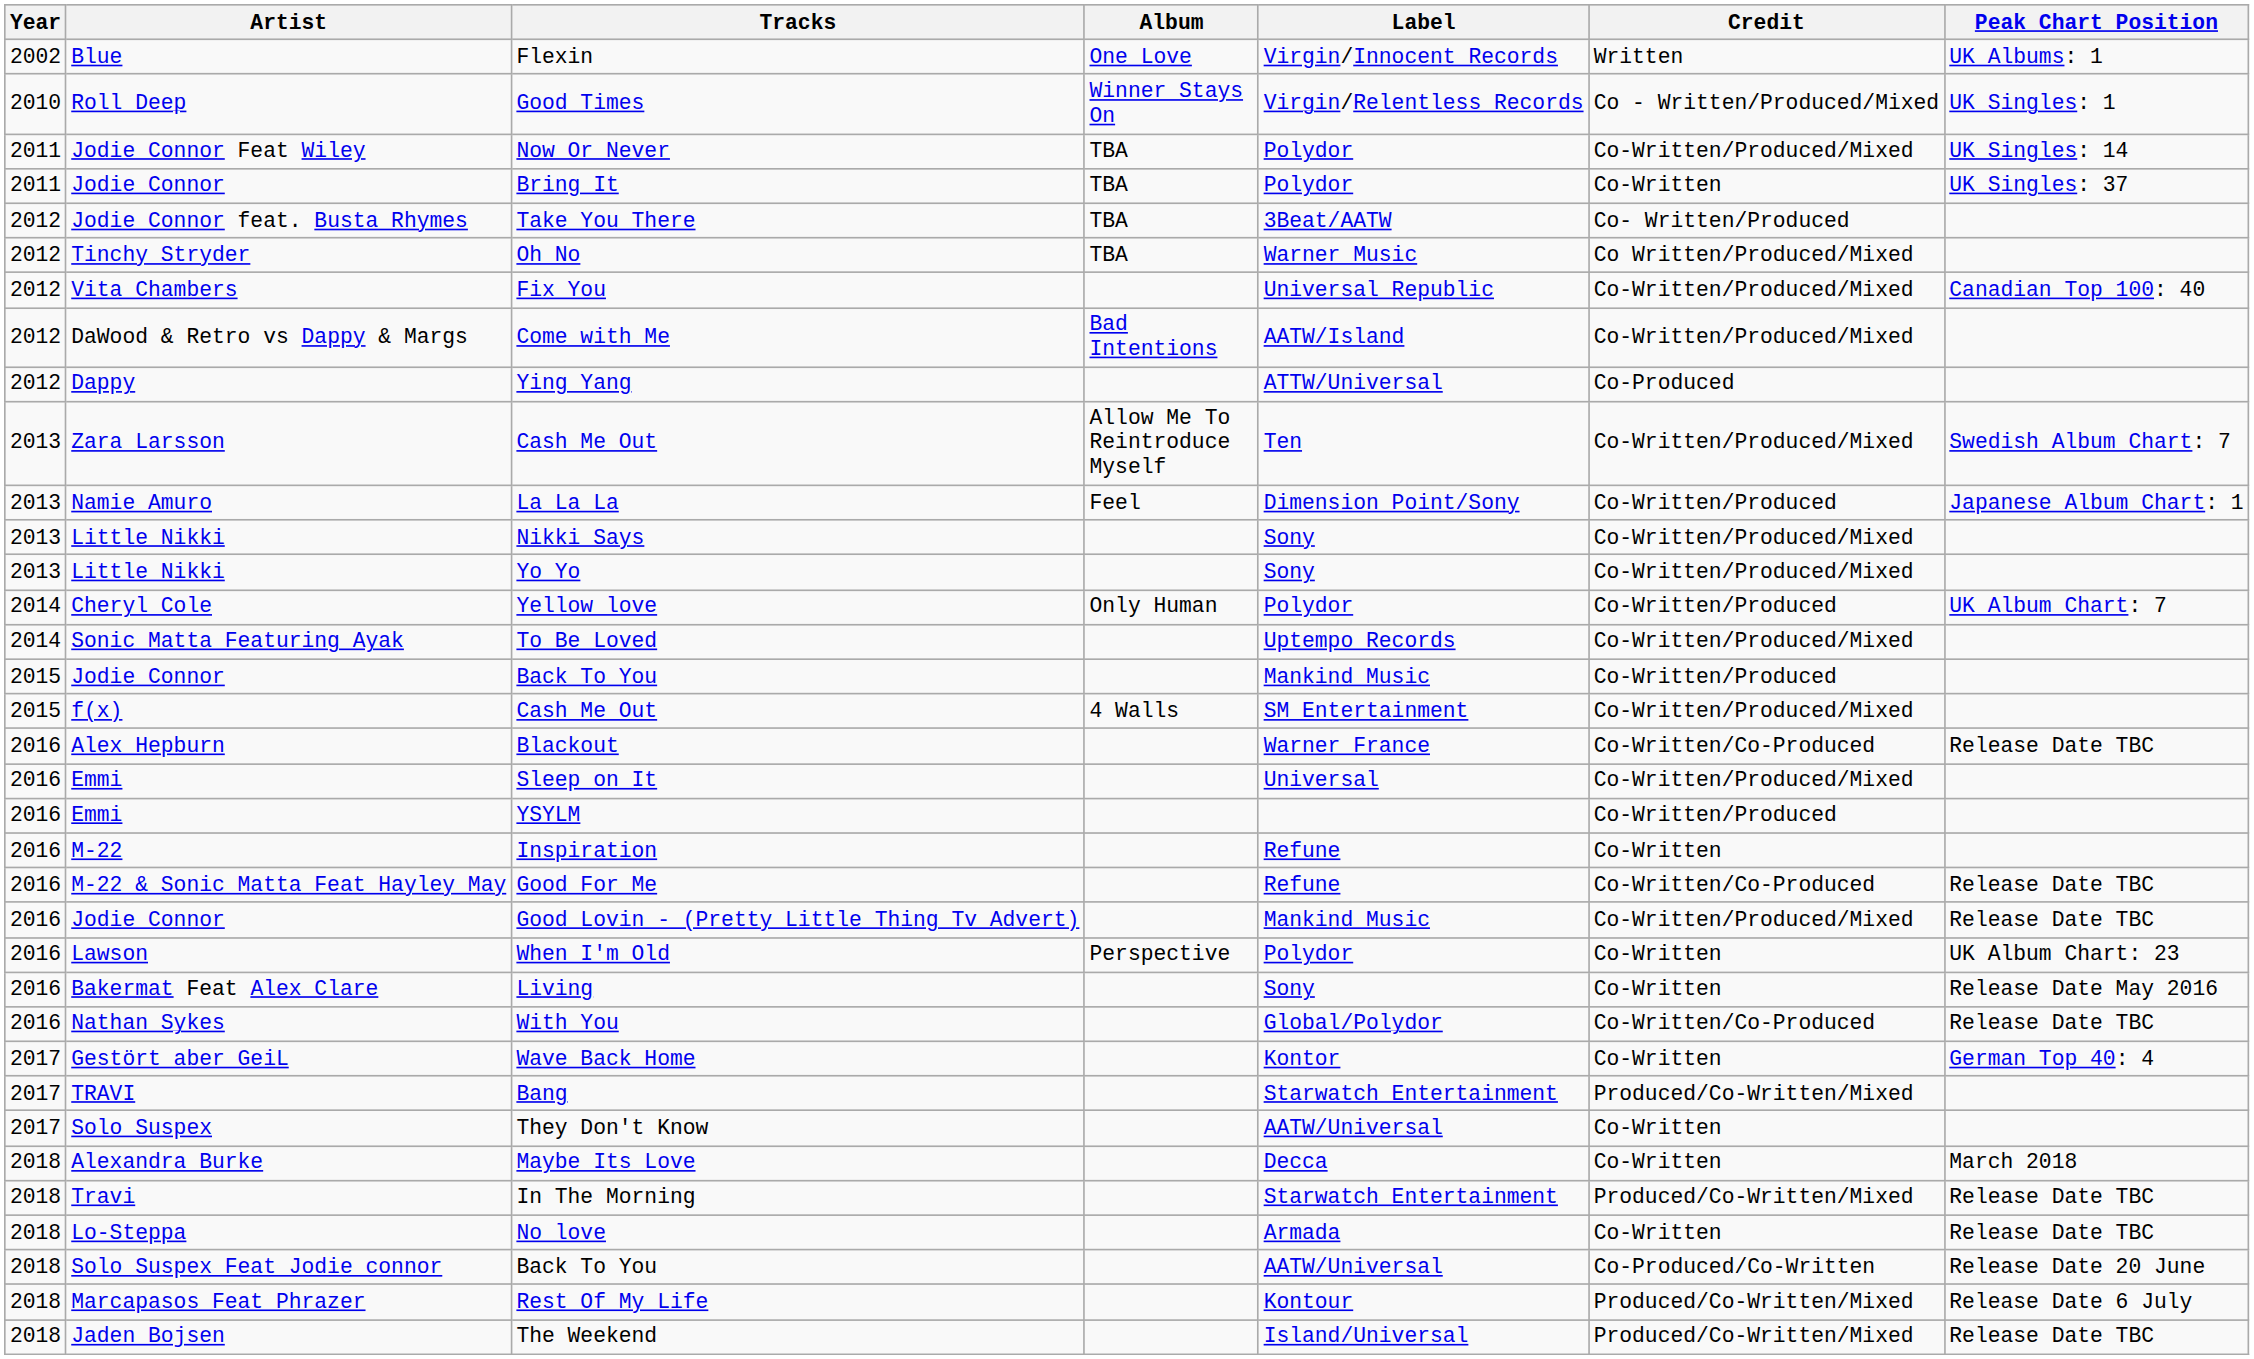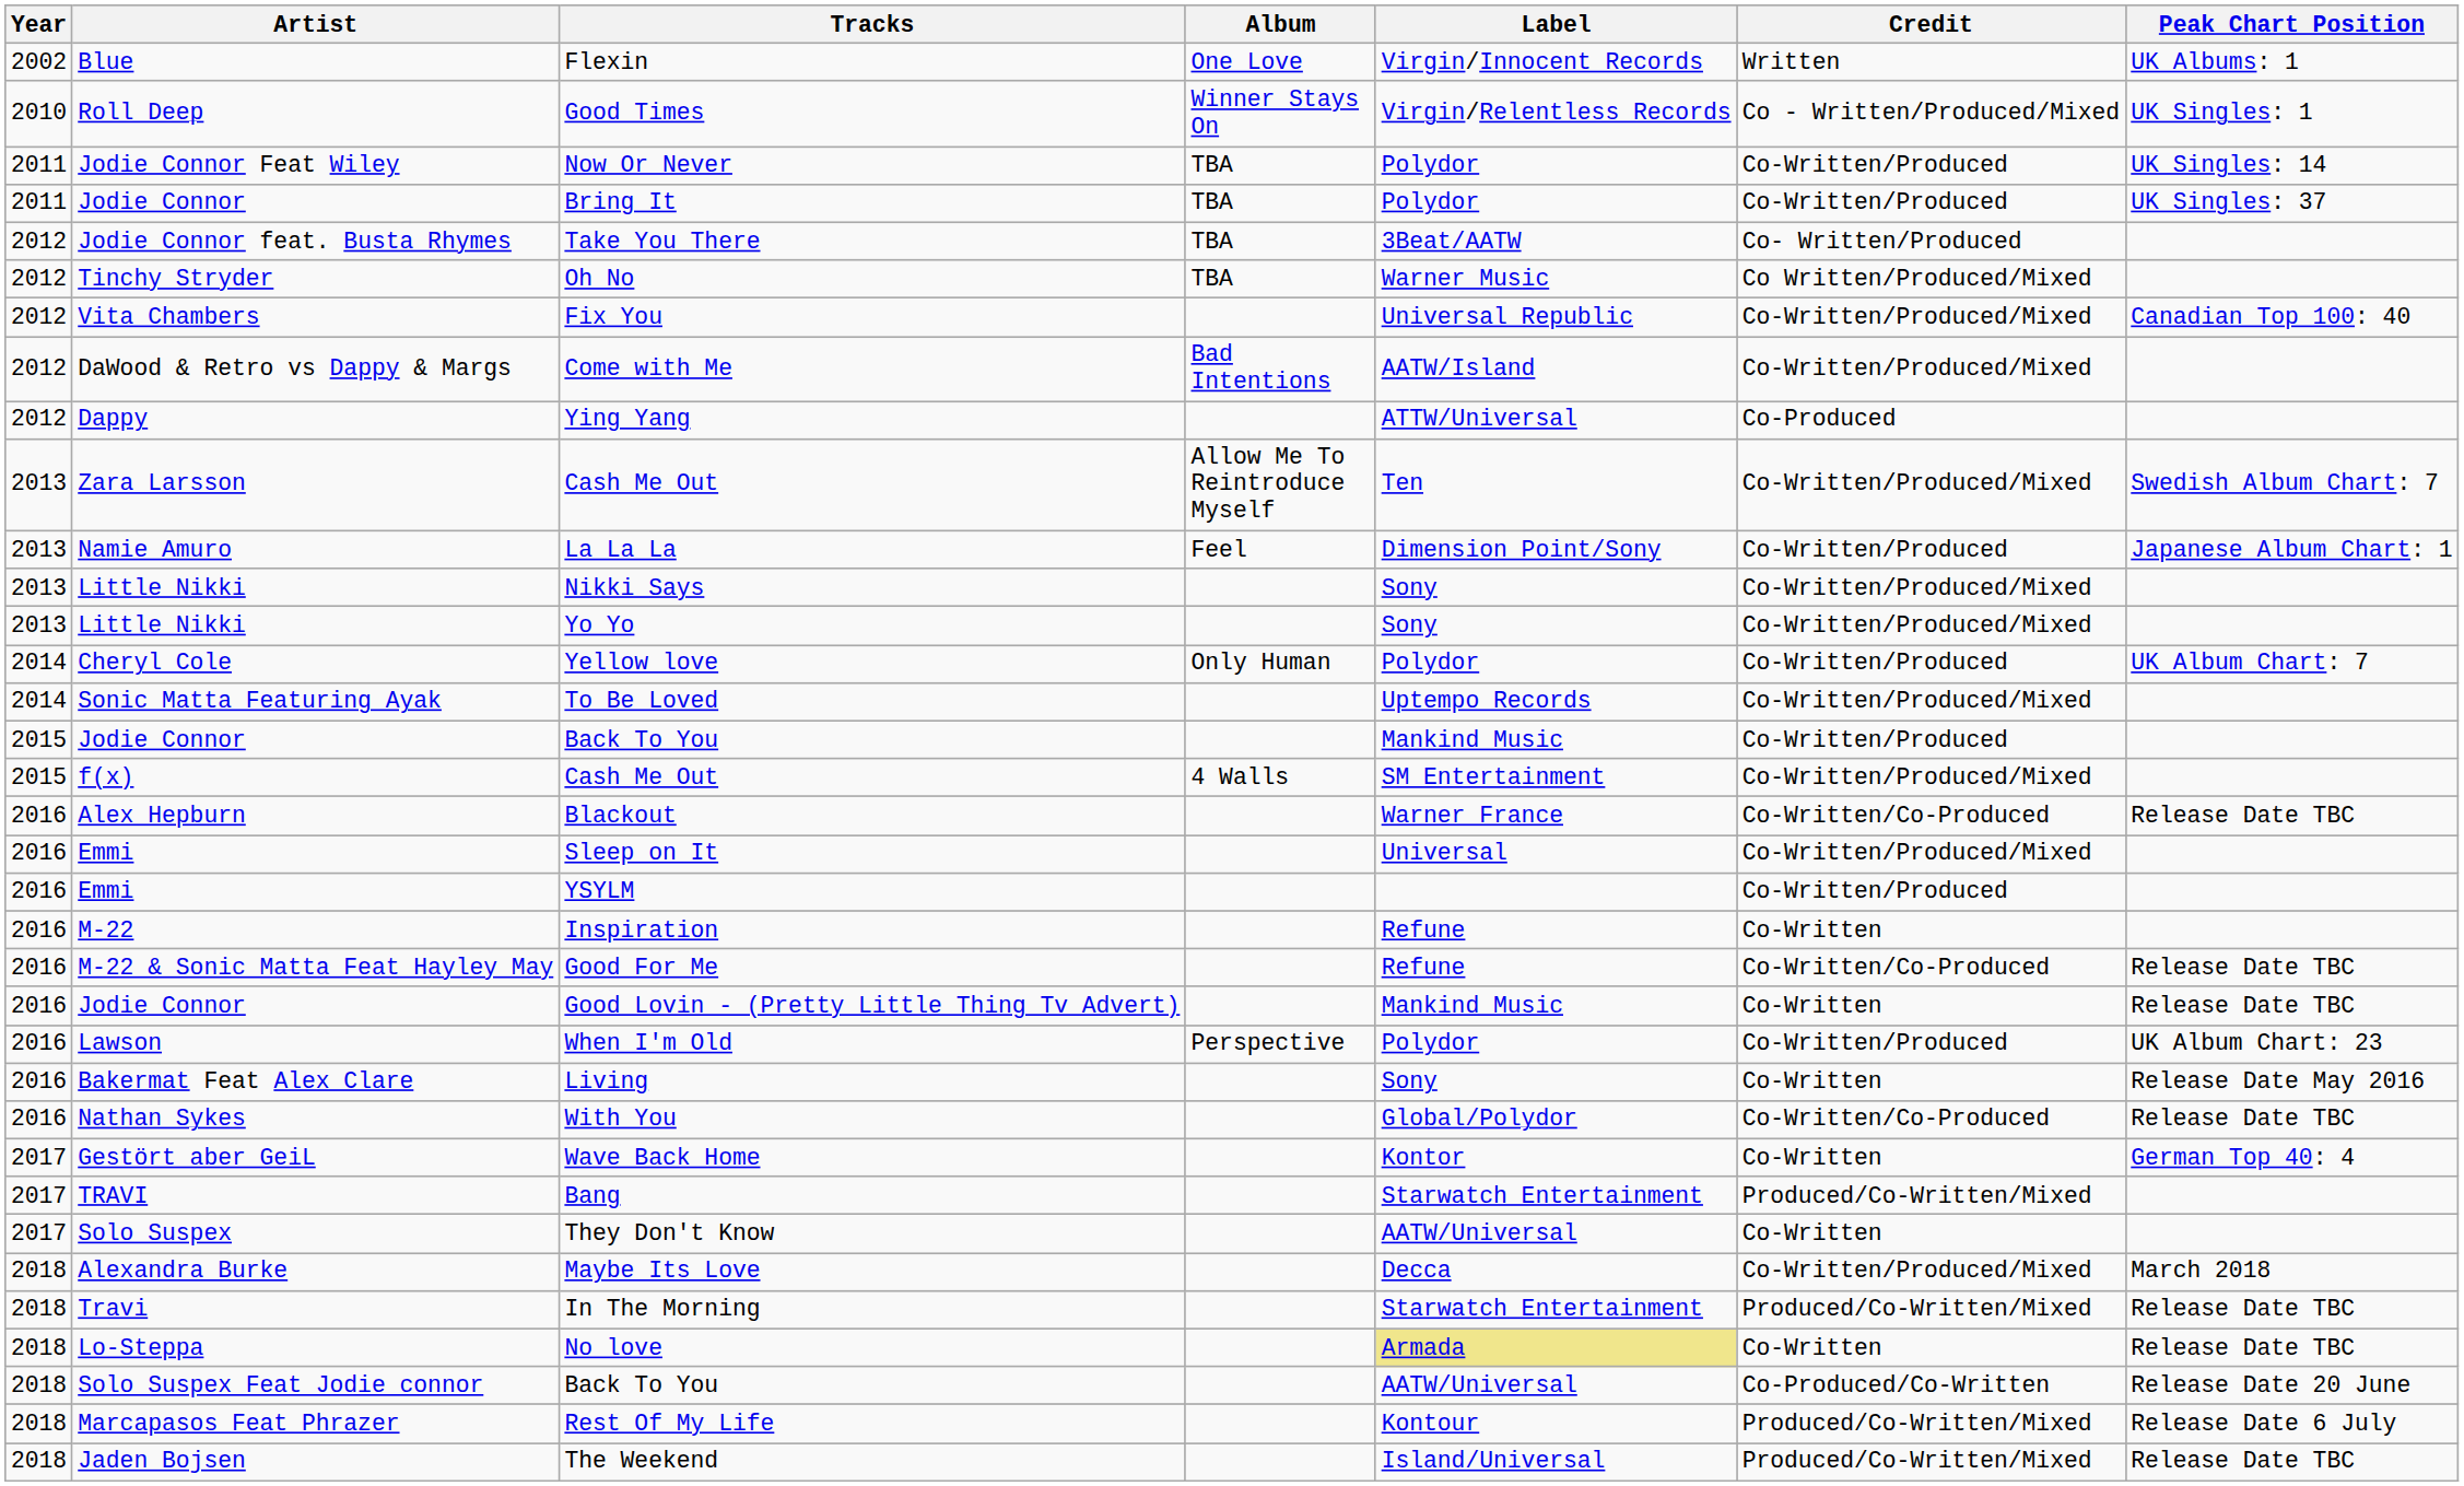Now Or Never | Credit: Co-Written/Produced/Mixed -> Co-Written/Produced
Bring It | Credit: Co-Written -> Co-Written/Produced
Good Lovin - (Pretty Little Thing Tv Advert) | Credit: Co-Written/Produced/Mixed -> Co-Written
When I'm Old | Credit: Co-Written -> Co-Written/Produced
Maybe Its Love | Credit: Co-Written -> Co-Written/Produced/Mixed
No love | Label: no background -> khaki background
